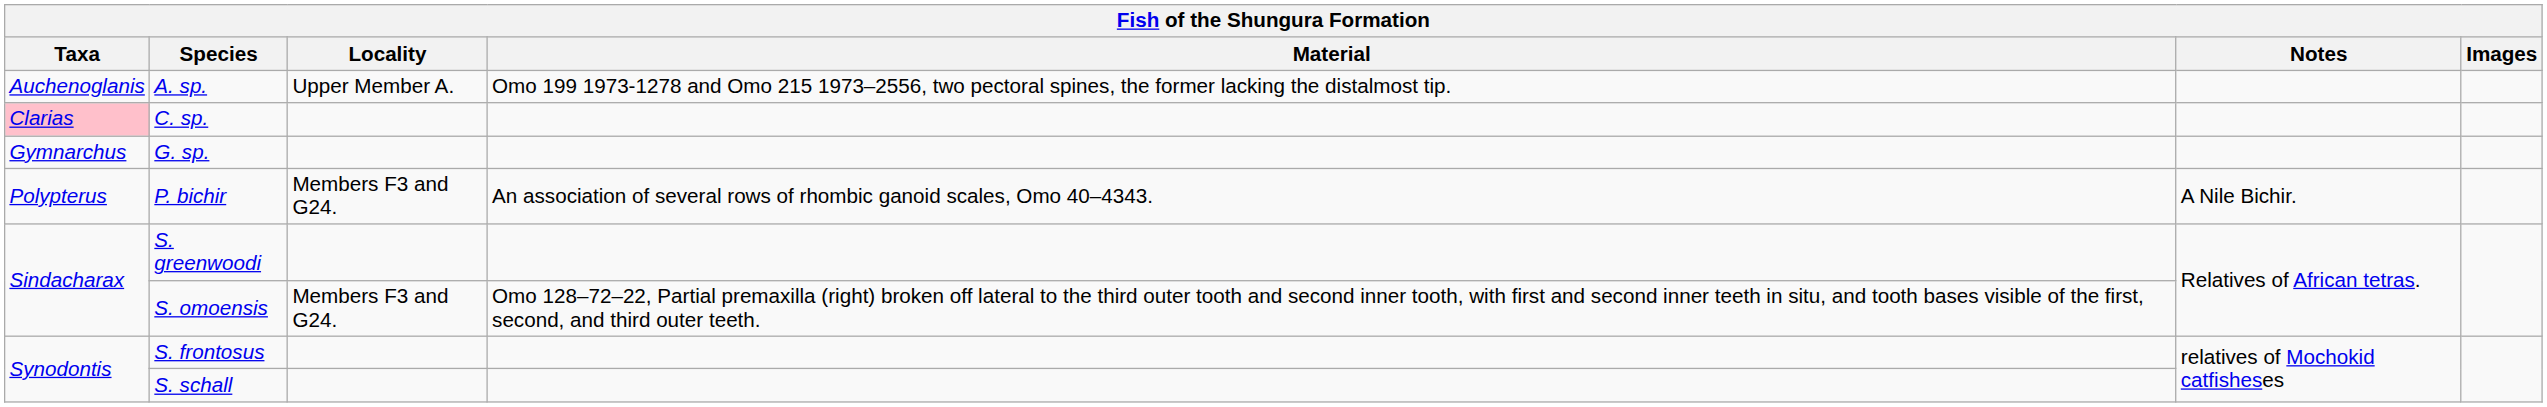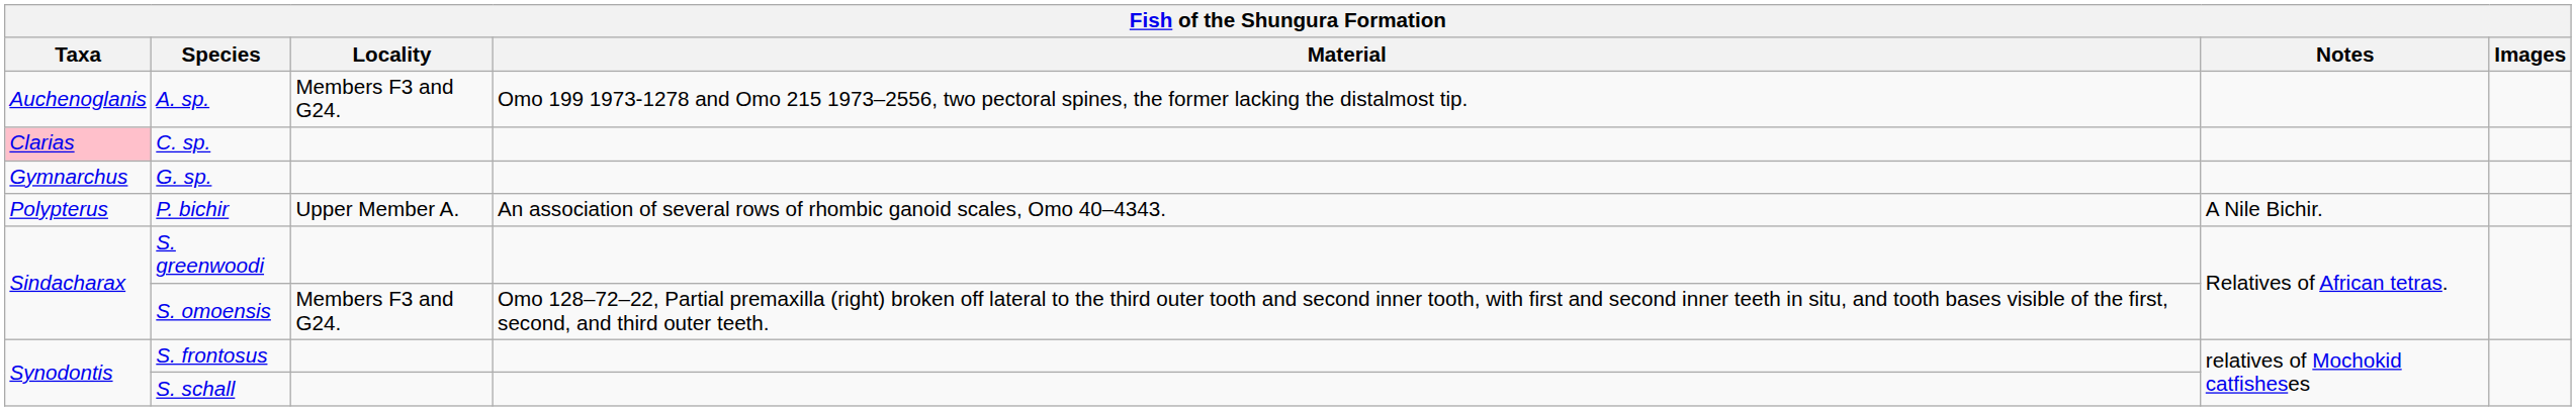A. sp. | Locality: Upper Member A. -> Members F3 and G24.
P. bichir | Locality: Members F3 and G24. -> Upper Member A.
